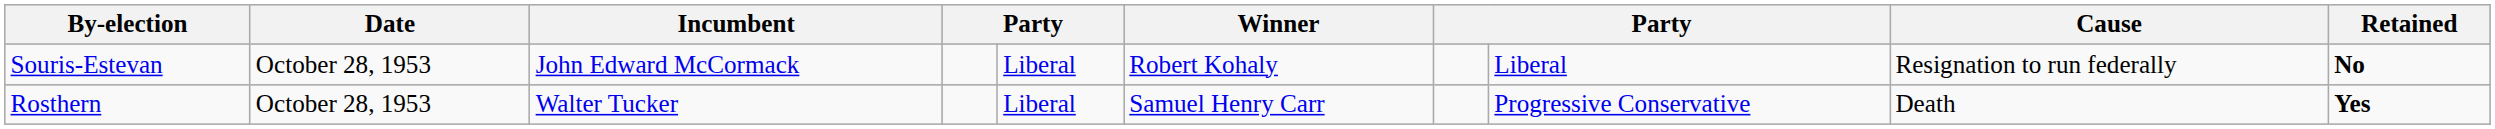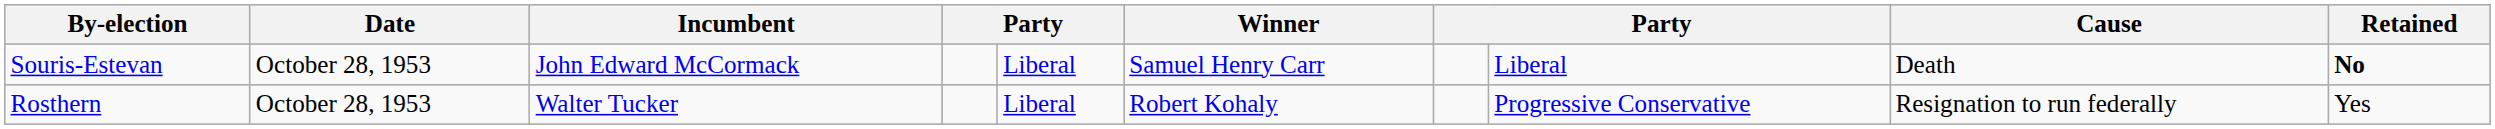Souris-Estevan | Winner: Robert Kohaly -> Samuel Henry Carr
Souris-Estevan | Cause: Resignation to run federally -> Death
Rosthern | Winner: Samuel Henry Carr -> Robert Kohaly
Rosthern | Cause: Death -> Resignation to run federally
Rosthern | Retained: bold -> normal
